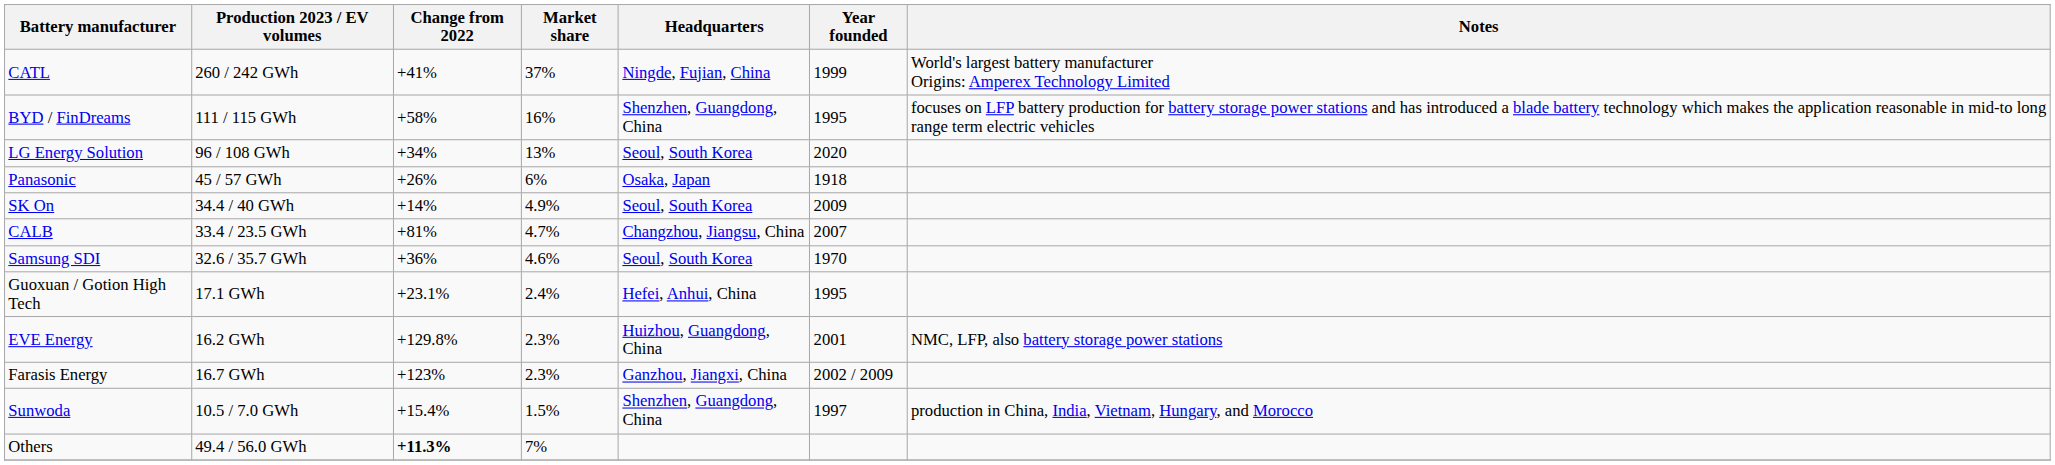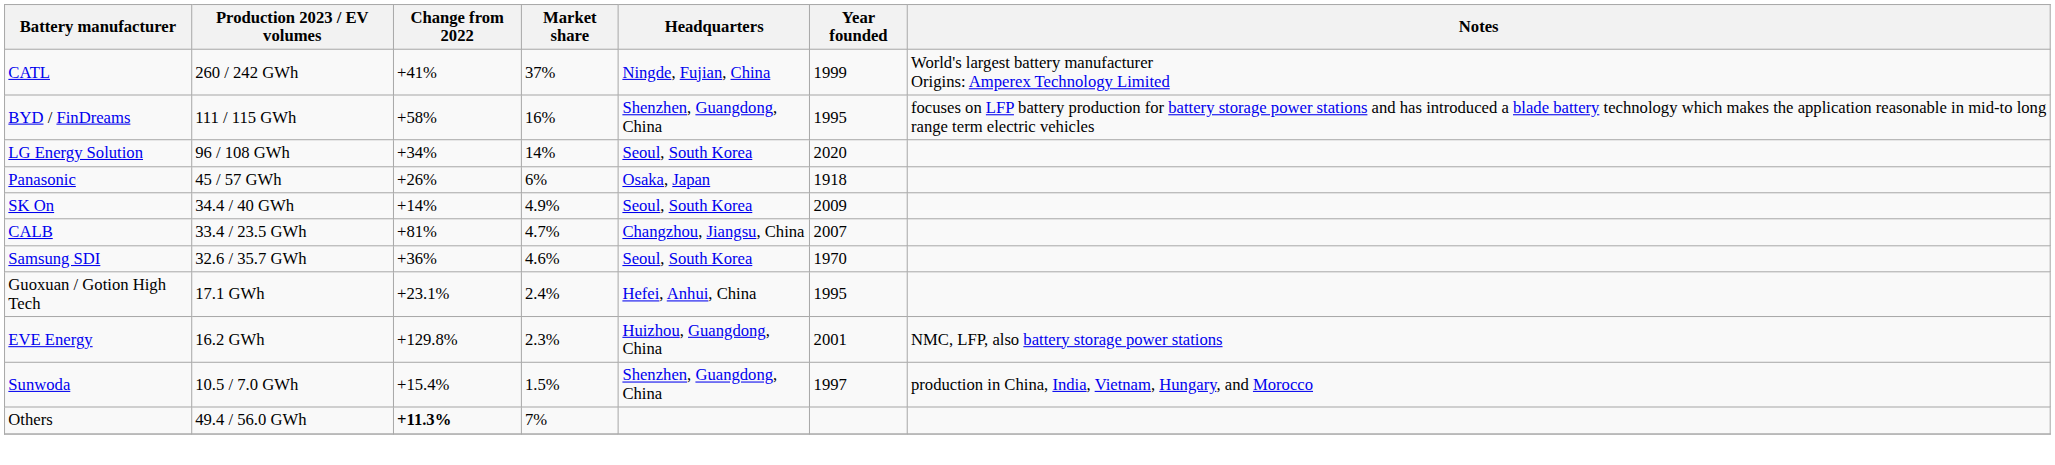LG Energy Solution | Market share: 13% -> 14%
- row: Farasis Energy | 16.7 GWh | +123% | 2.3% | Ganzhou, Jiangxi, China | 2002 / 2009
